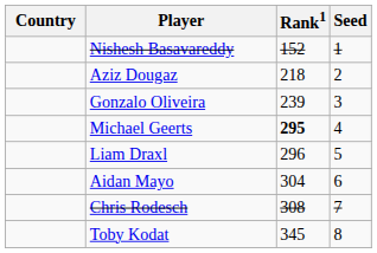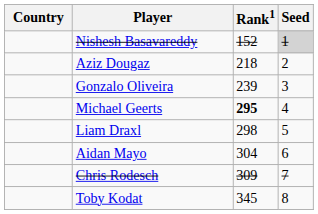Nishesh Basavareddy | Seed: no background -> lightgrey background
Liam Draxl | Rank1: 296 -> 298
Chris Rodesch | Rank1: 308 -> 309
